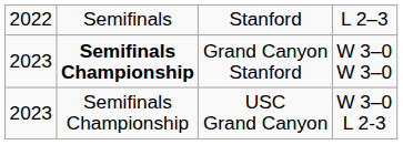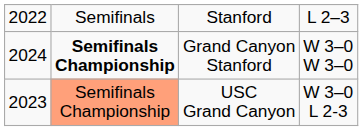Grand Canyon Stanford | column 1: 2023 -> 2024
USC Grand Canyon | column 2: no background -> lightsalmon background
